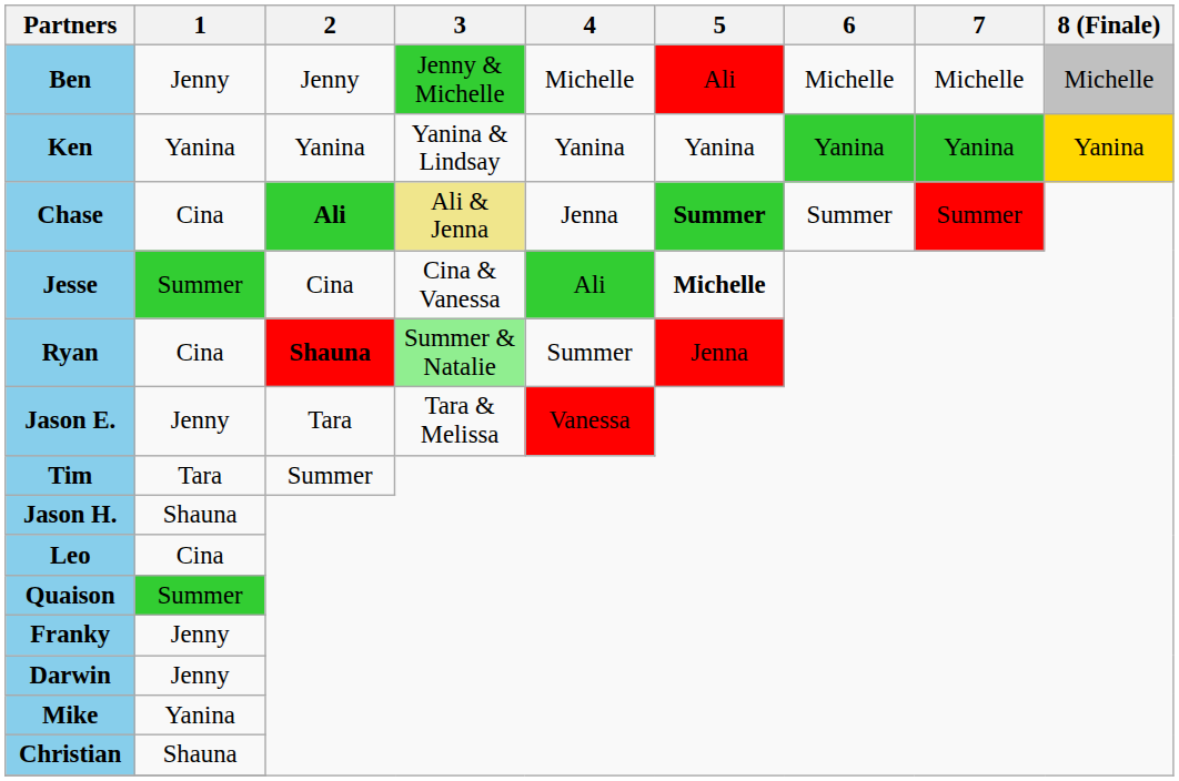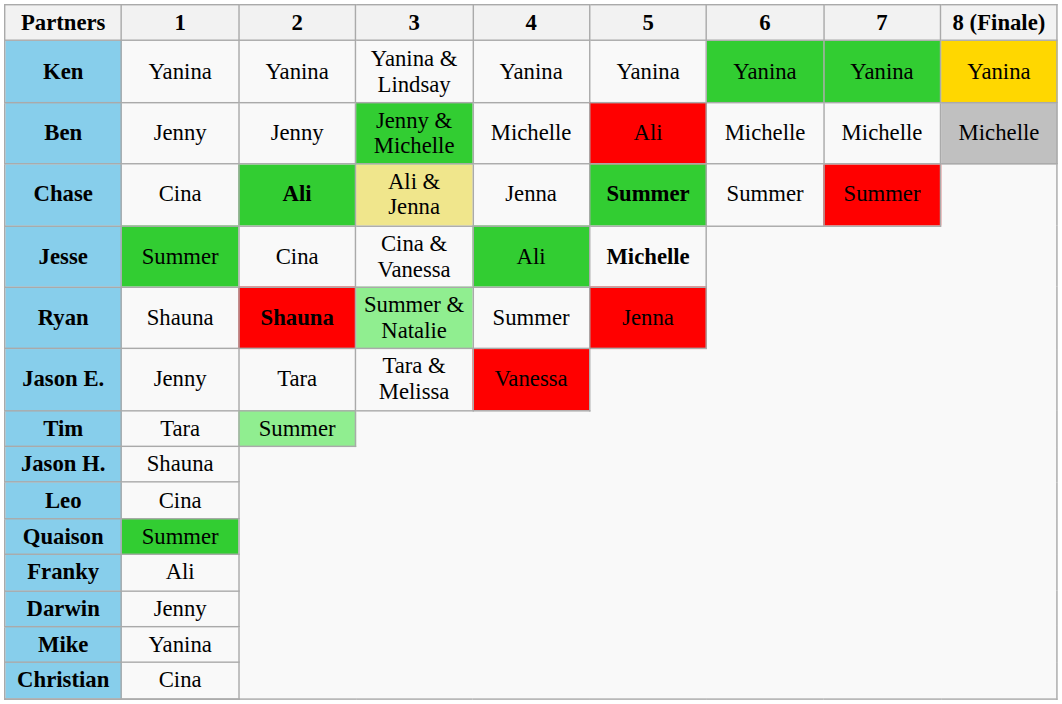rows swapped: Ken <-> Ben
Ryan | 1: Cina -> Shauna
Tim | 2: no background -> lightgreen background
Franky | 1: Jenny -> Ali
Christian | 1: Shauna -> Cina
